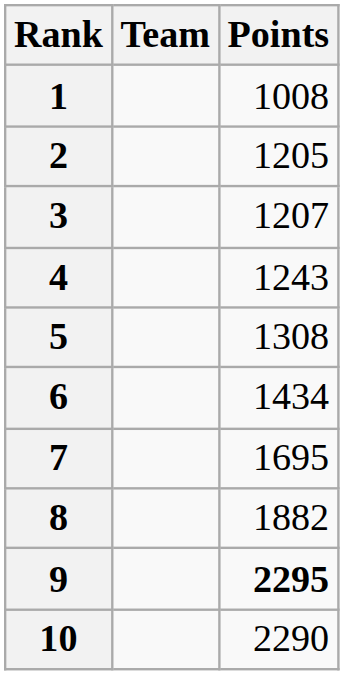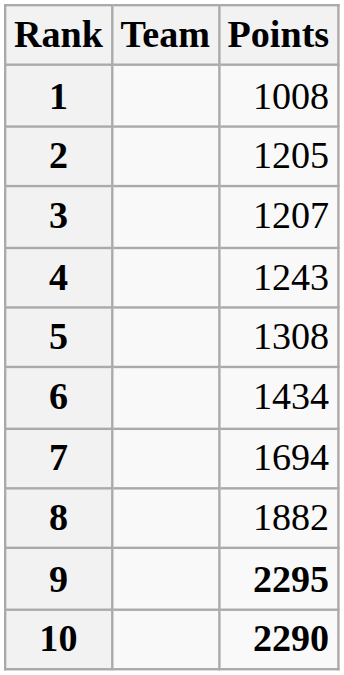7 | Points: 1695 -> 1694
10 | Points: normal -> bold
